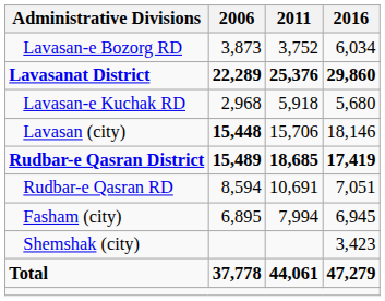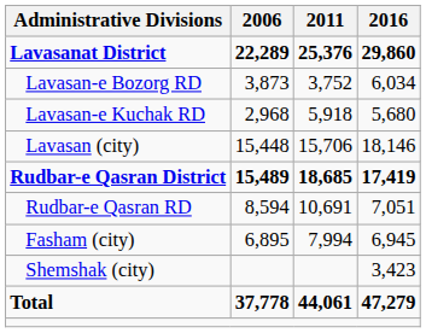rows swapped: Lavasanat District <-> Lavasan-e Bozorg RD
Lavasan (city) | 2006: bold -> normal
